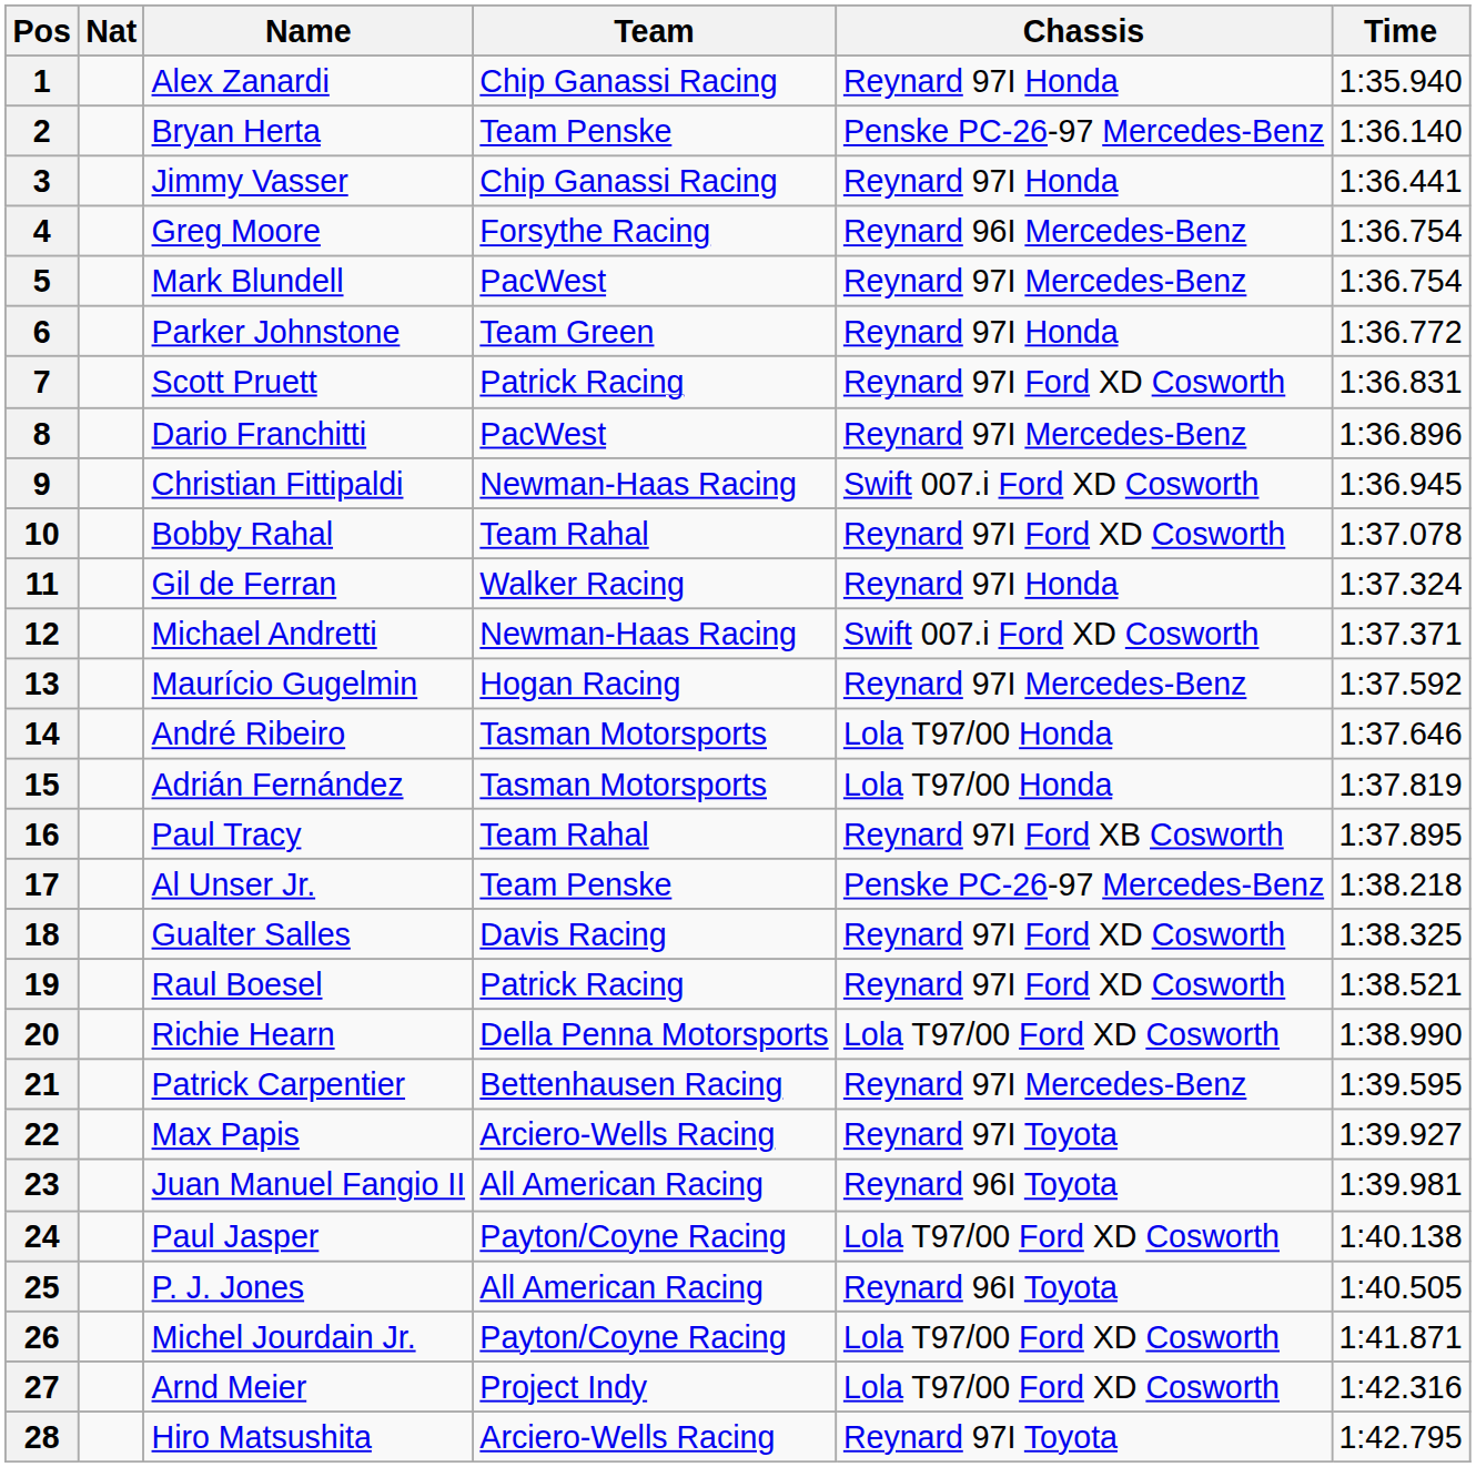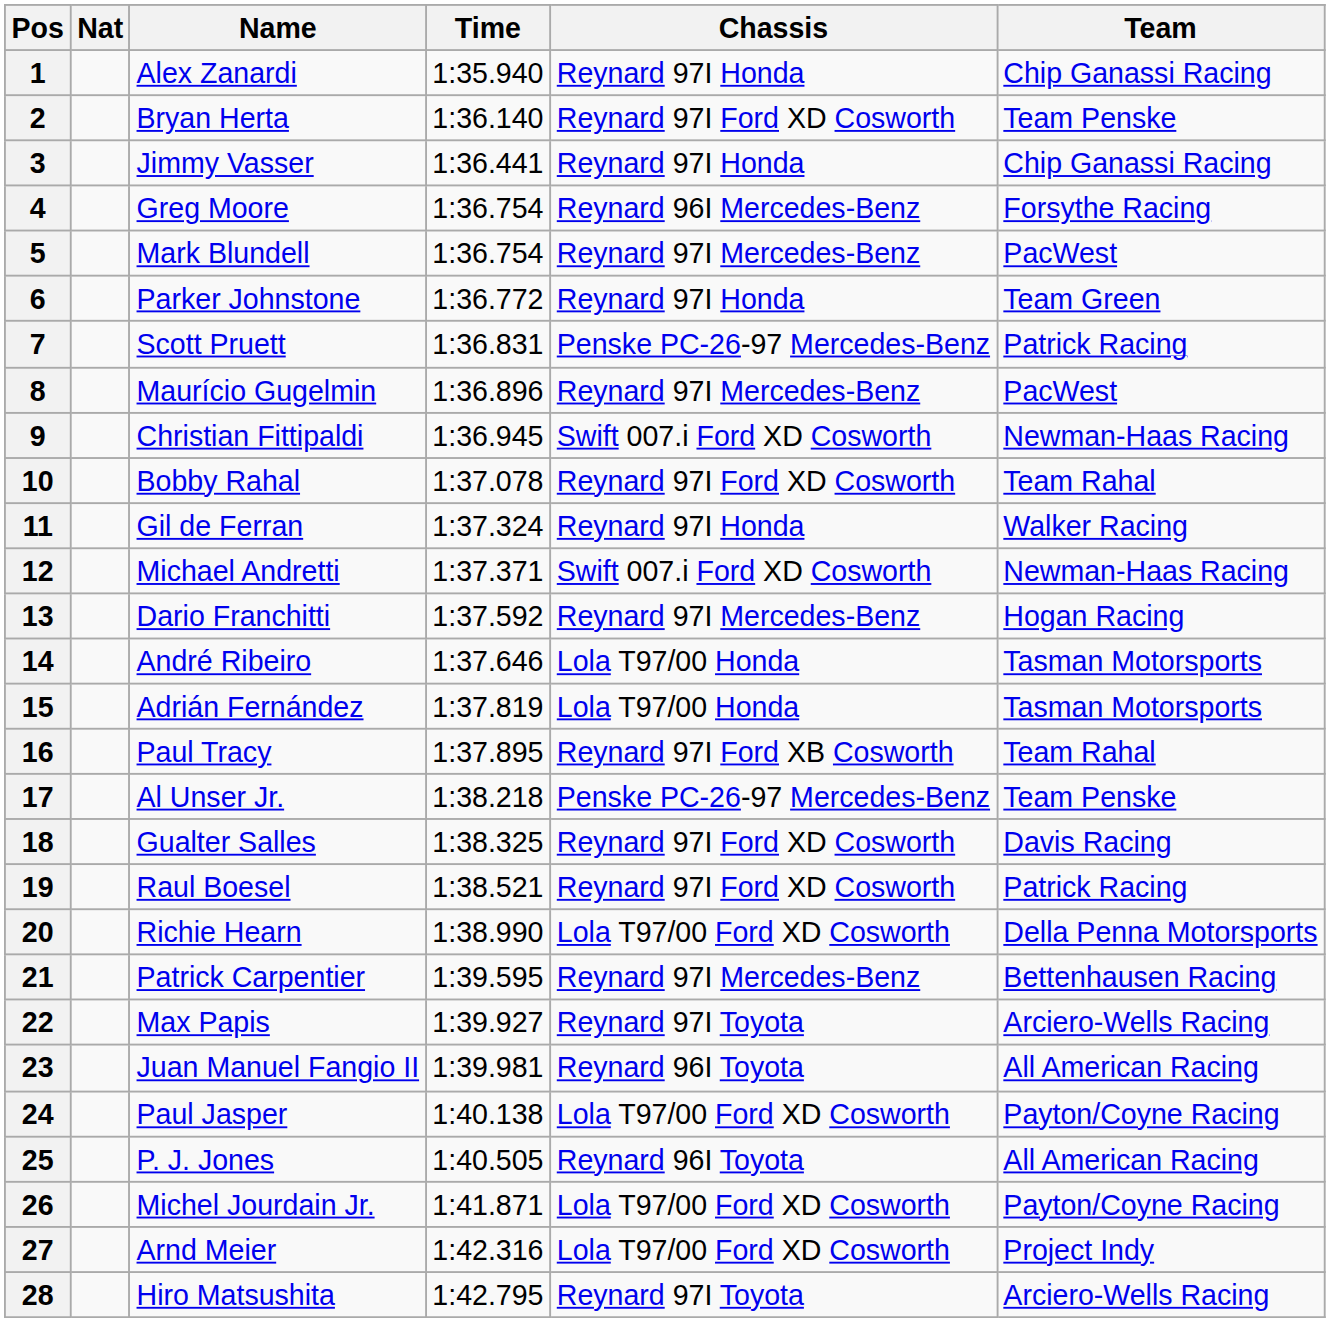columns swapped: Team <-> Time
2 | Chassis: Penske PC-26-97 Mercedes-Benz -> Reynard 97I Ford XD Cosworth
7 | Chassis: Reynard 97I Ford XD Cosworth -> Penske PC-26-97 Mercedes-Benz
8 | Name: Dario Franchitti -> Maurício Gugelmin
13 | Name: Maurício Gugelmin -> Dario Franchitti
